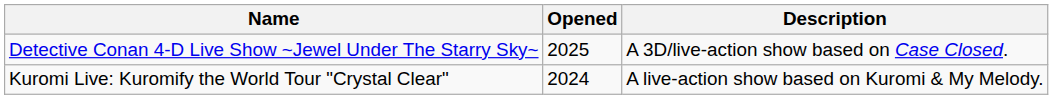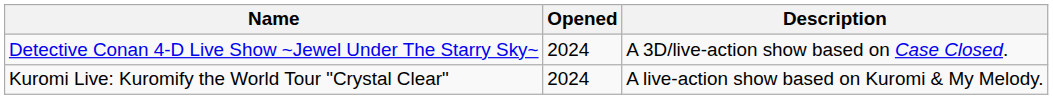Detective Conan 4-D Live Show ~Jewel Under The Starry Sky~ | Opened: 2025 -> 2024
